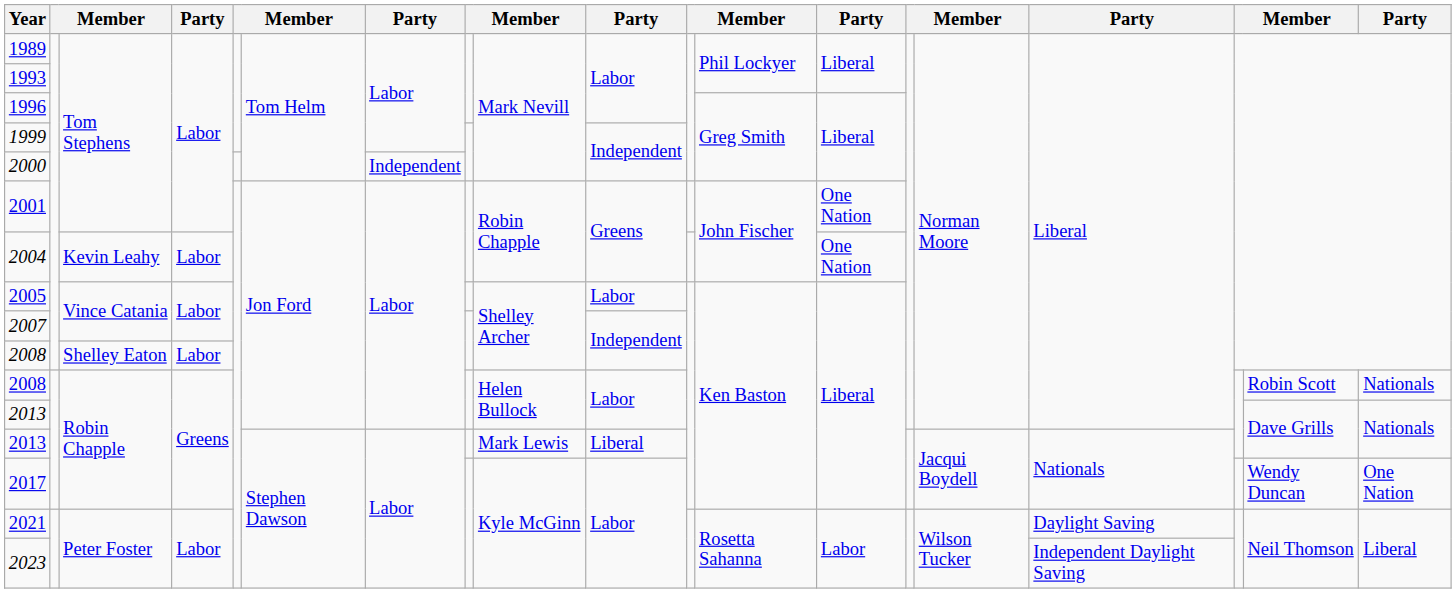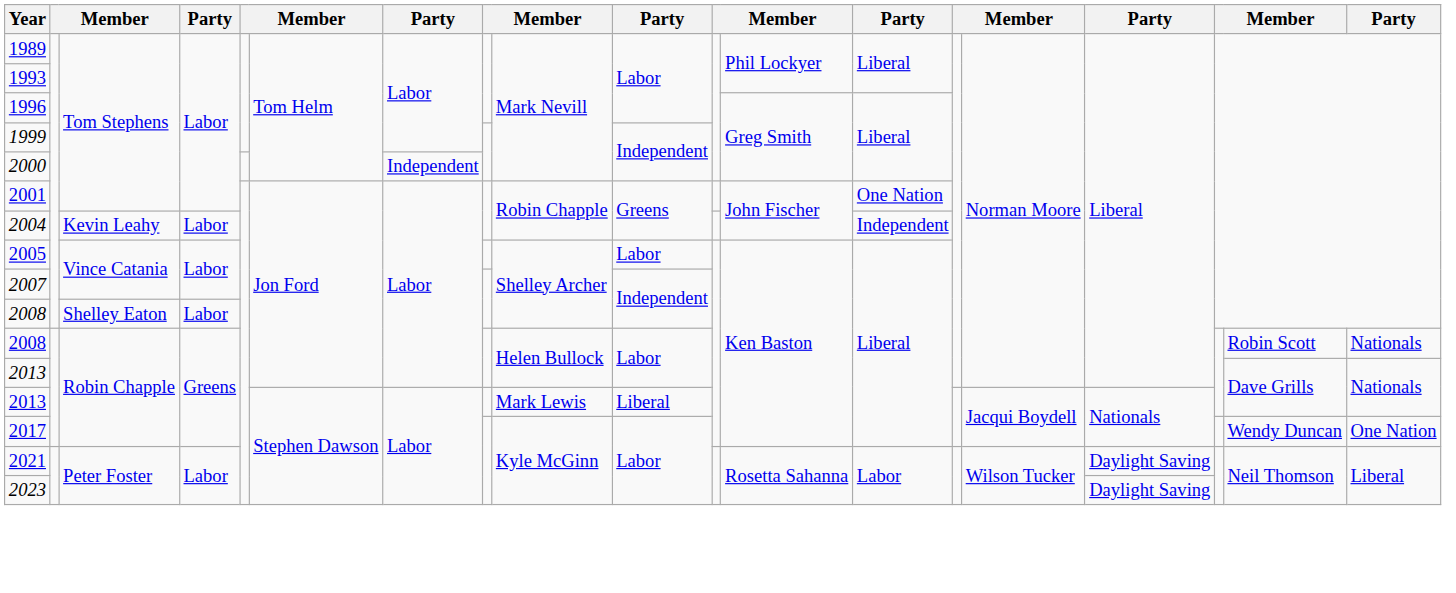2004 | column 13: One Nation -> Independent
2023 | column 16: Independent Daylight Saving -> Daylight Saving
